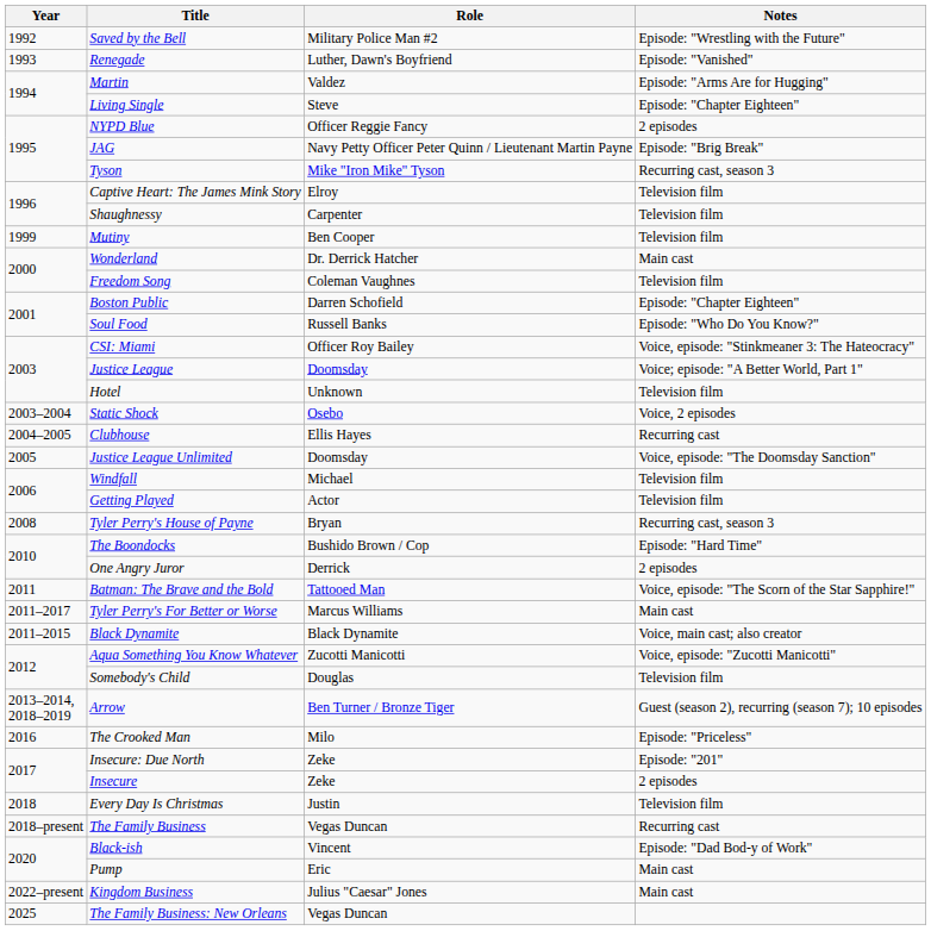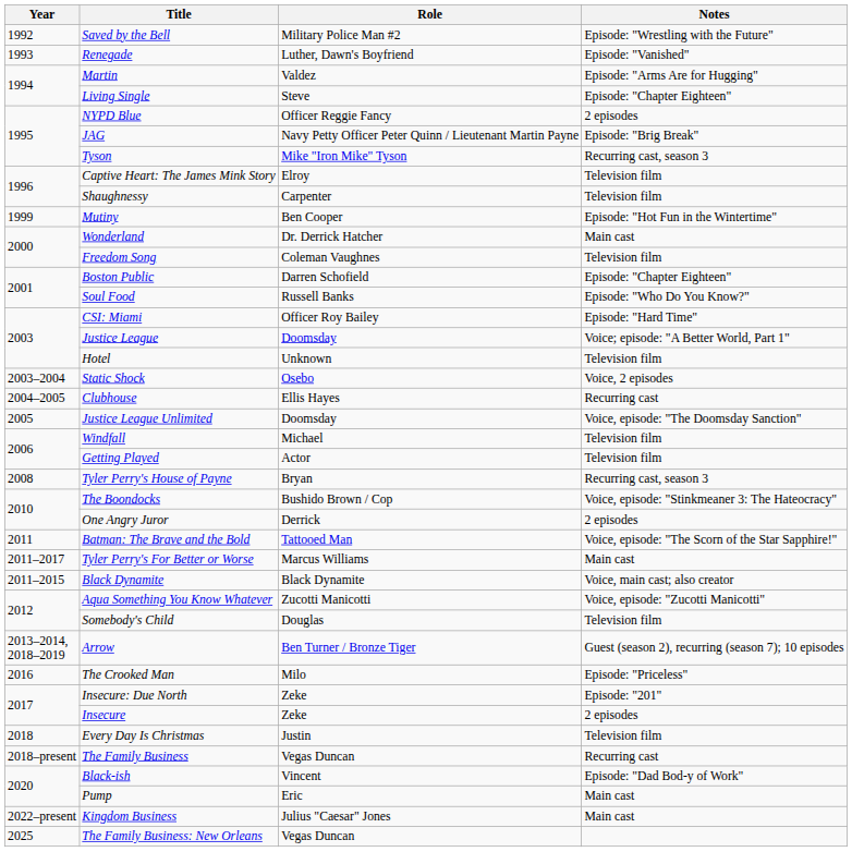Mutiny | Notes: Television film -> Episode: "Hot Fun in the Wintertime"
CSI: Miami | Notes: Voice, episode: "Stinkmeaner 3: The Hateocracy" -> Episode: "Hard Time"
The Boondocks | Notes: Episode: "Hard Time" -> Voice, episode: "Stinkmeaner 3: The Hateocracy"
